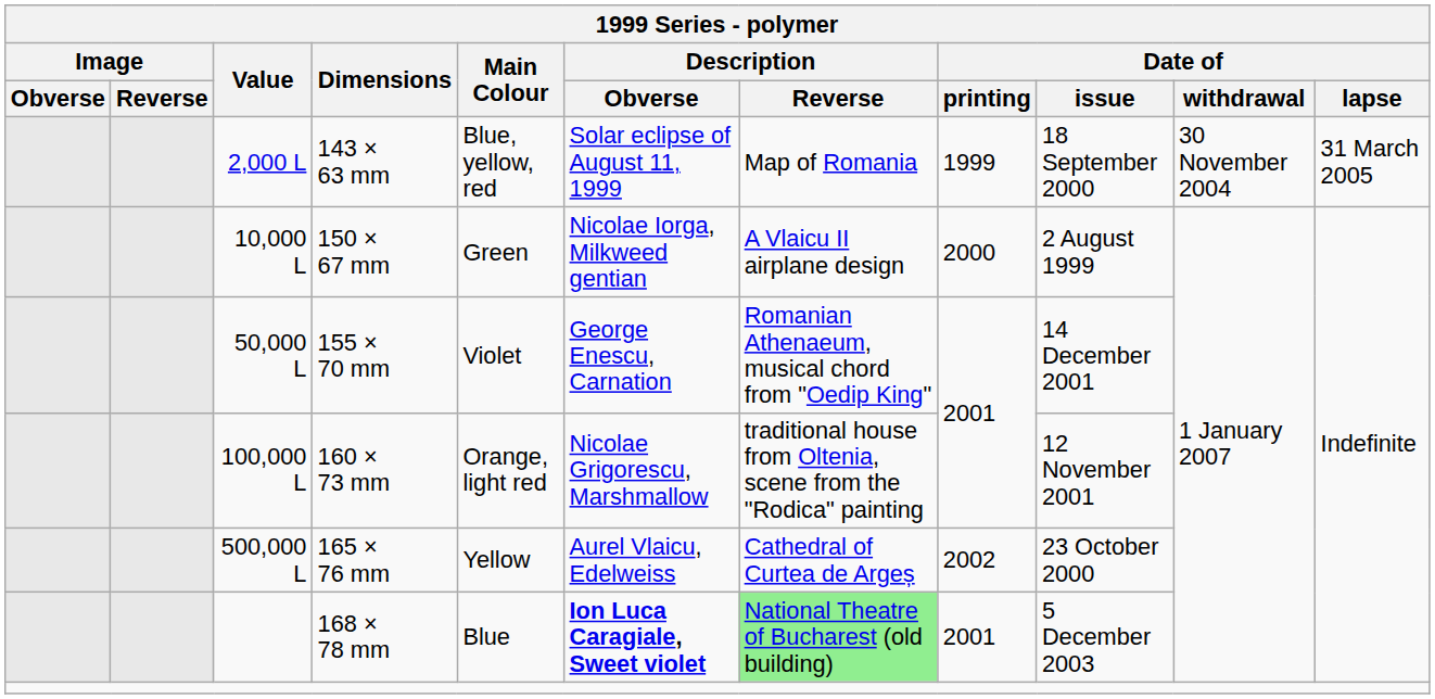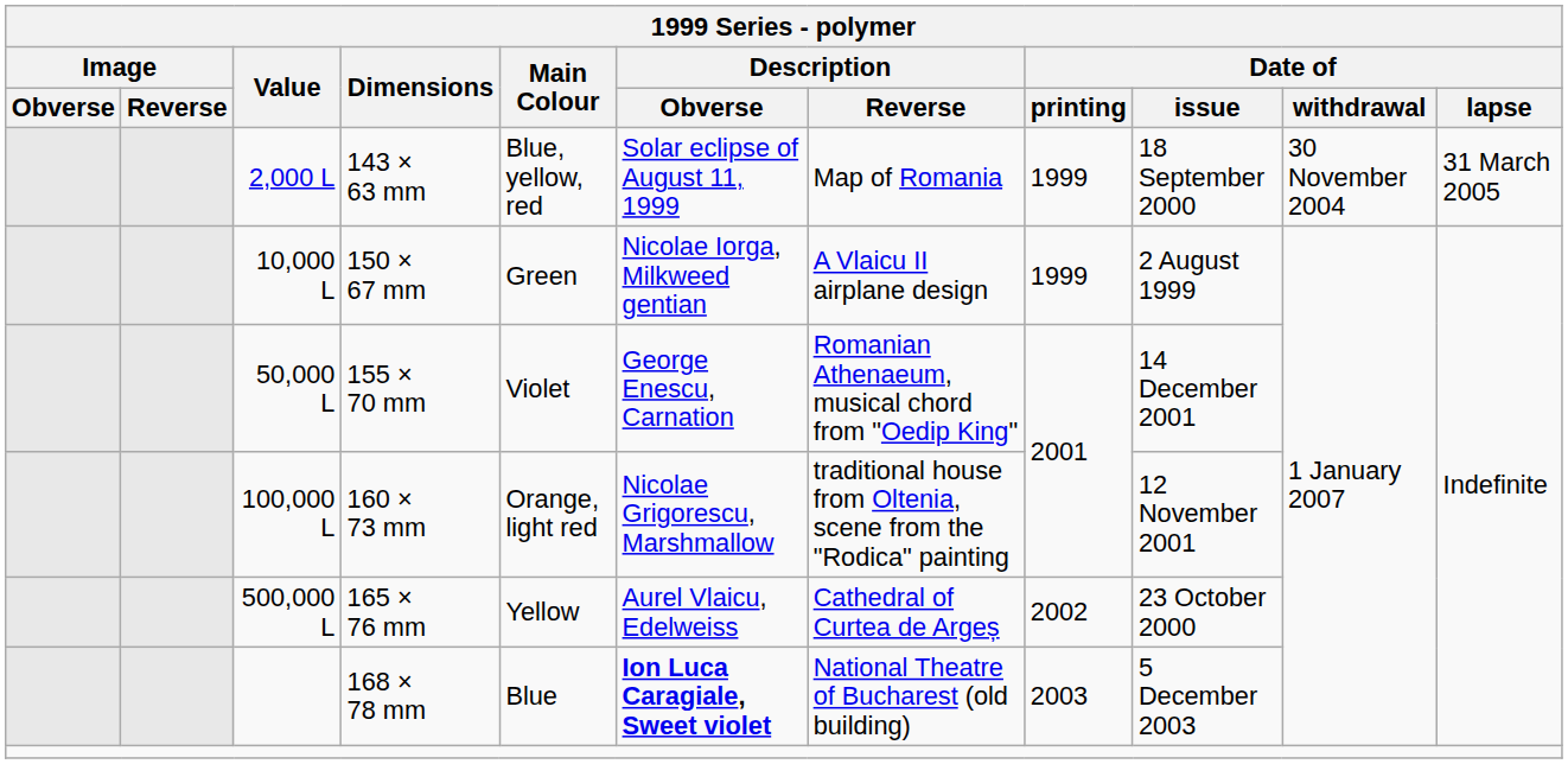150 × 67 mm | Date of / printing: 2000 -> 1999
168 × 78 mm | Description / Reverse: lightgreen background -> no background
168 × 78 mm | Date of / printing: 2001 -> 2003
